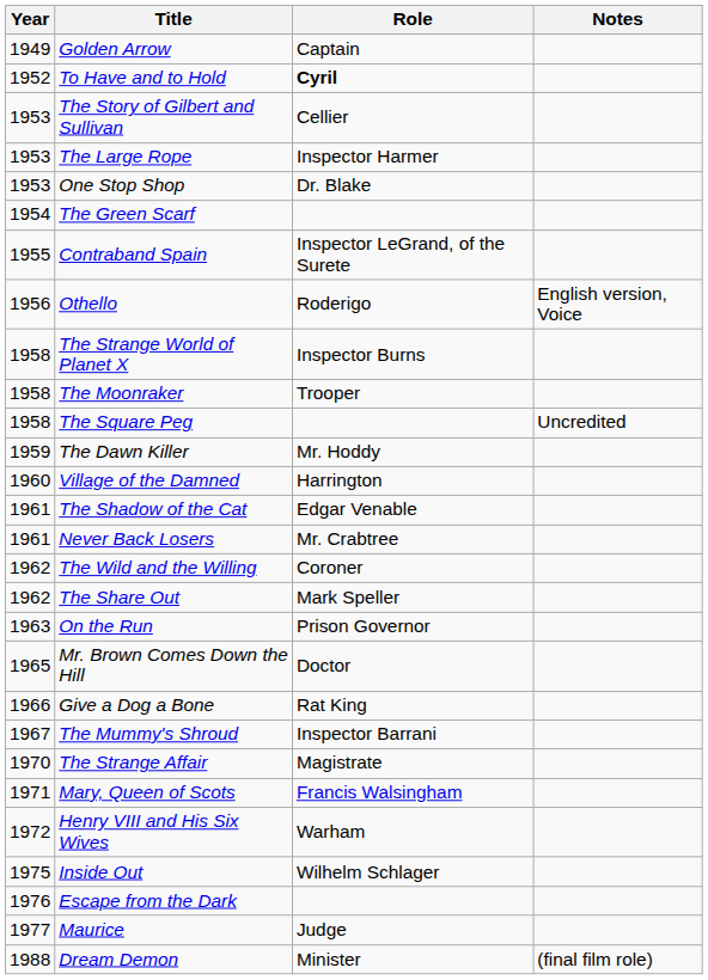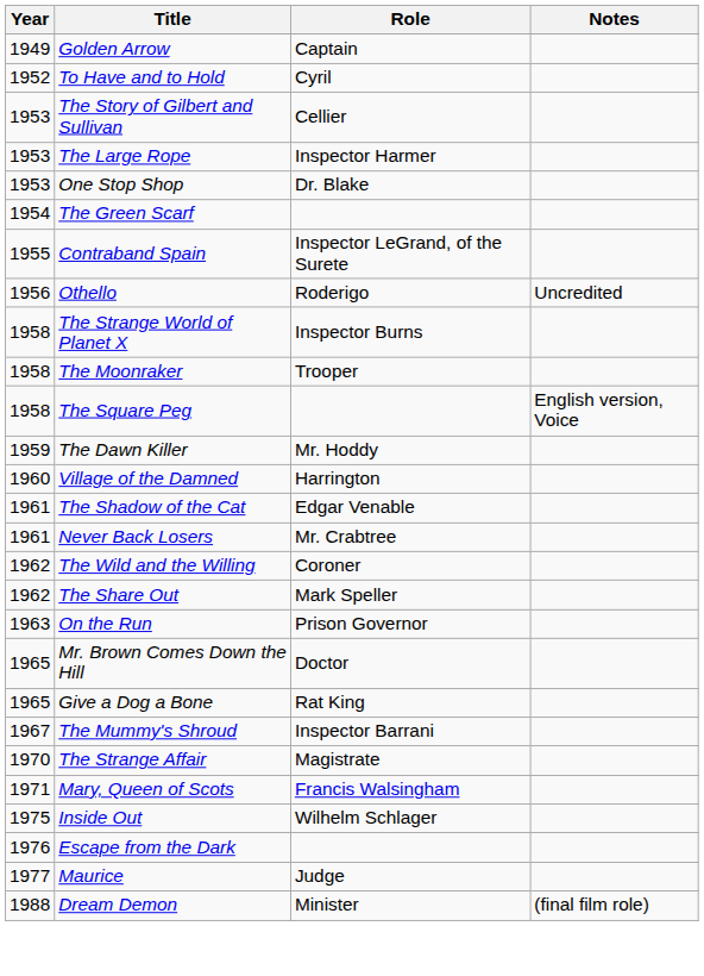To Have and to Hold | Role: bold -> normal
Othello | Notes: English version, Voice -> Uncredited
The Square Peg | Notes: Uncredited -> English version, Voice
Give a Dog a Bone | Year: 1966 -> 1965
- row: 1972 | Henry VIII and His Six Wives | Warham
